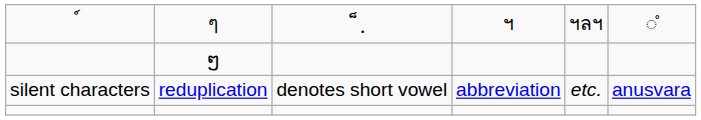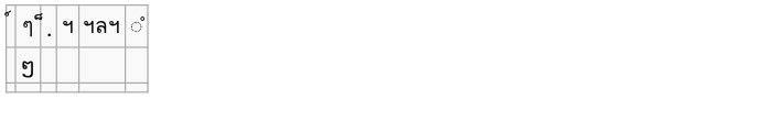- row: silent characters | reduplication | denotes short vowel | abbreviation | etc. | anusvara
